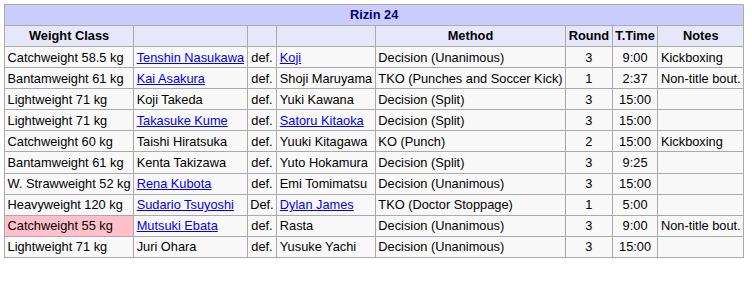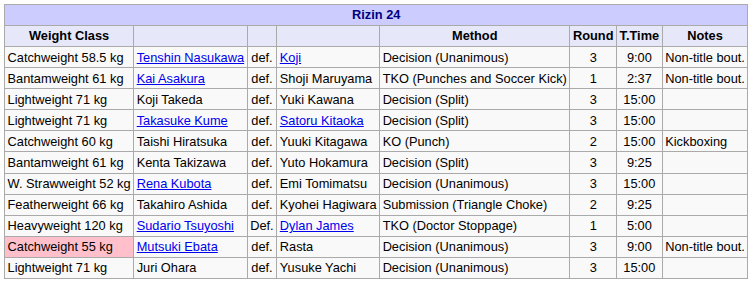Tenshin Nasukawa | Notes: Kickboxing -> Non-title bout.
+ row: Featherweight 66 kg | Takahiro Ashida | def. | Kyohei Hagiwara | Submission (Triangle Choke) | 2 | 9:25
